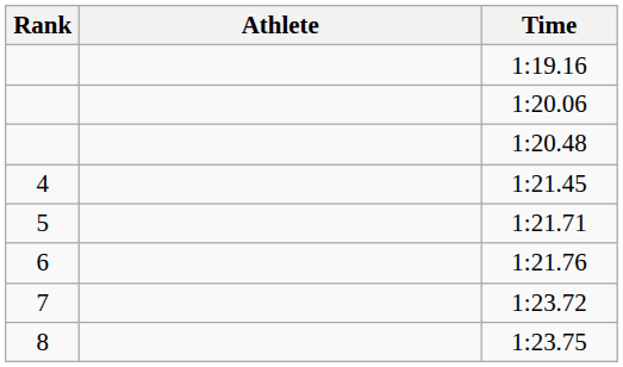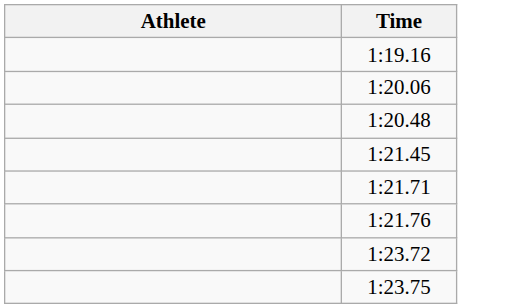- column: Rank | 4 | 5 | 6 | 7 | 8
